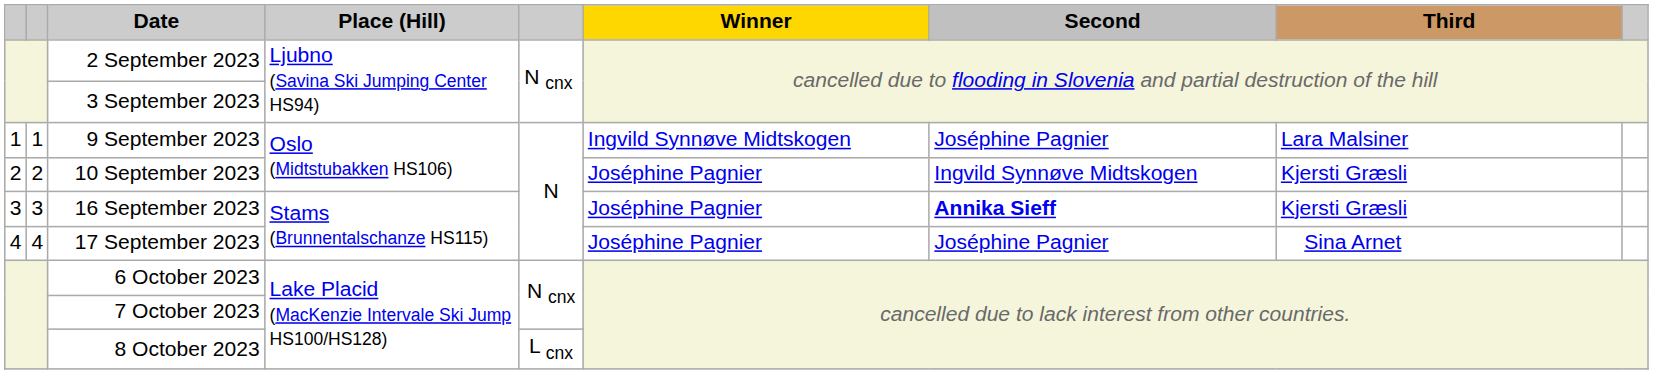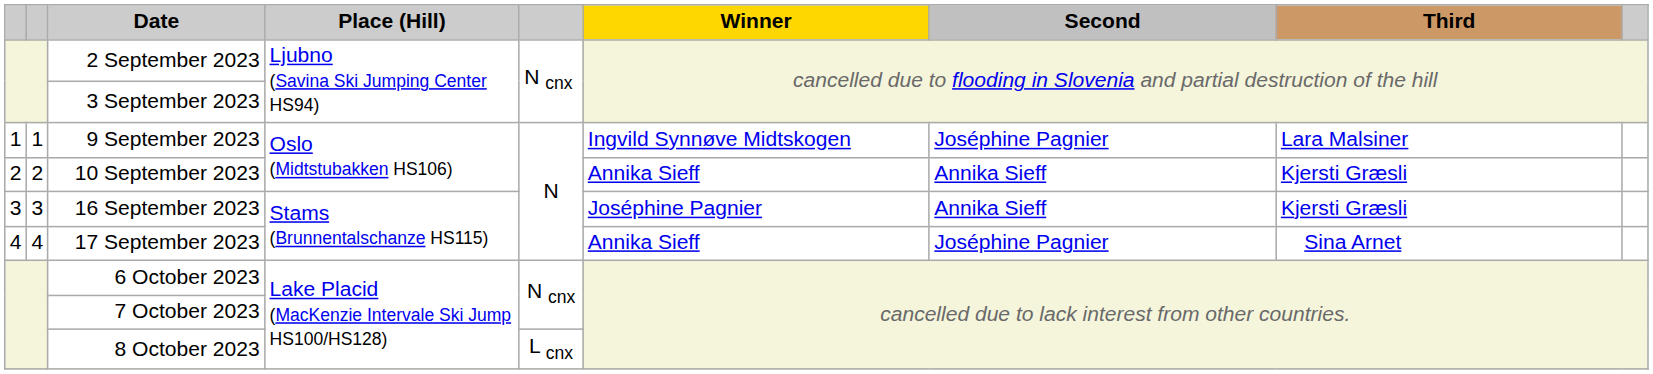10 September 2023 | Winner: Joséphine Pagnier -> Annika Sieff
10 September 2023 | Second: Ingvild Synnøve Midtskogen -> Annika Sieff
16 September 2023 | Second: bold -> normal
17 September 2023 | Winner: Joséphine Pagnier -> Annika Sieff
